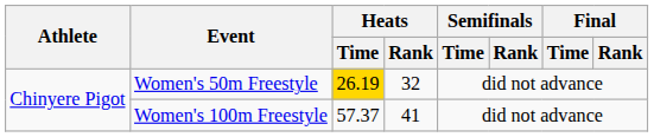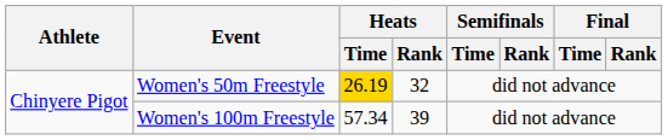Women's 100m Freestyle | Heats / Time: 57.37 -> 57.34
Women's 100m Freestyle | Heats / Rank: 41 -> 39
